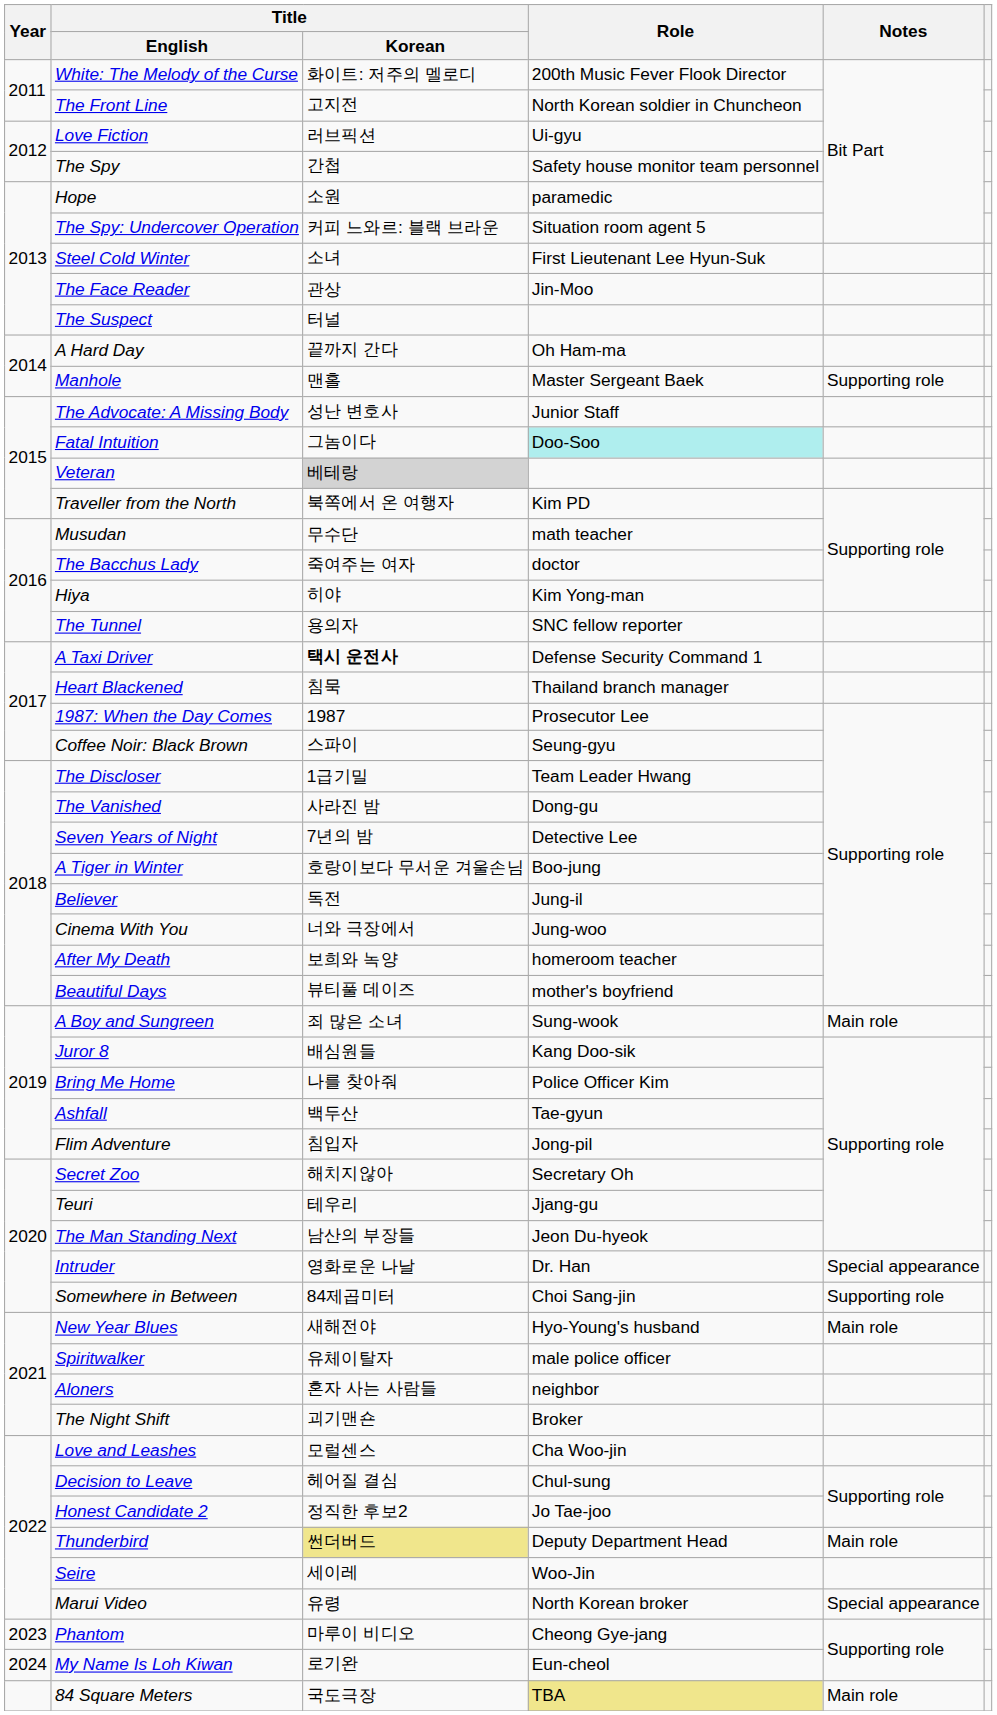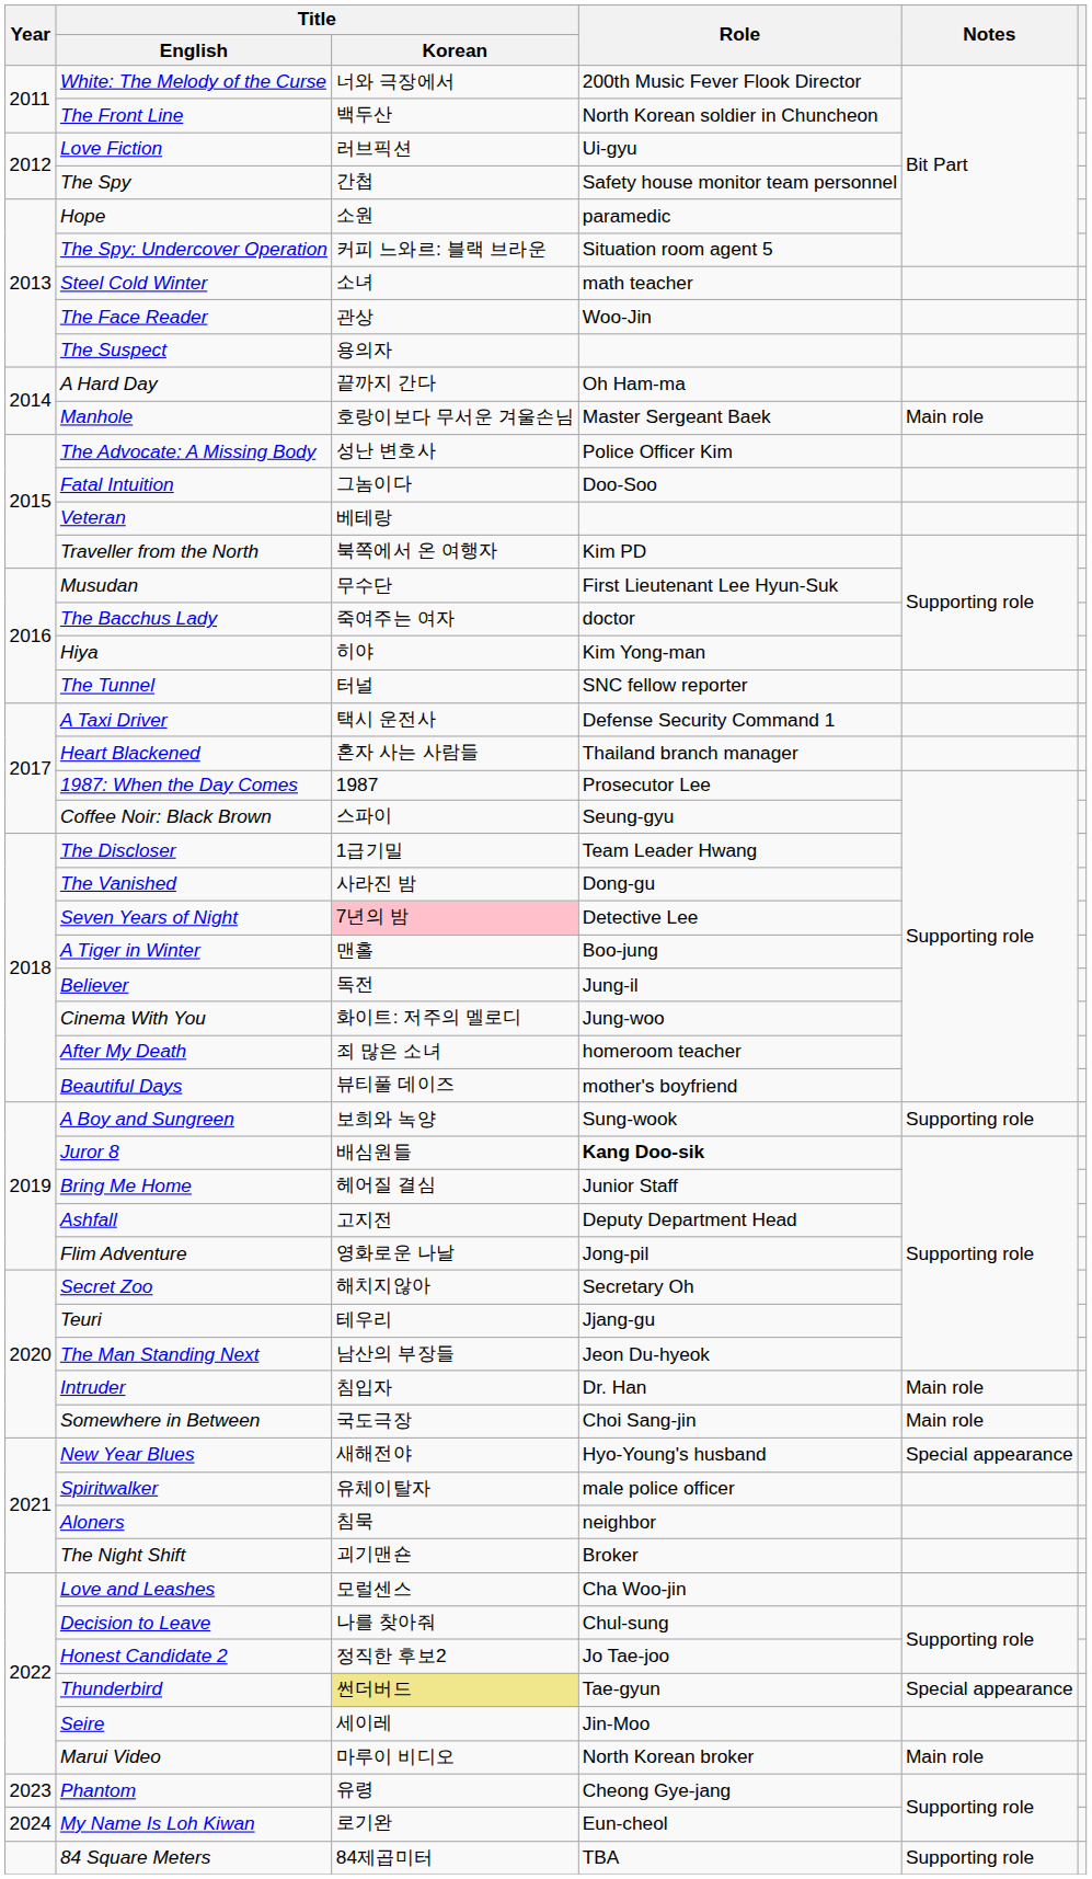White: The Melody of the Curse | Title / Korean: 화이트: 저주의 멜로디 -> 너와 극장에서
The Front Line | Title / Korean: 고지전 -> 백두산
Steel Cold Winter | Role: First Lieutenant Lee Hyun-Suk -> math teacher
The Face Reader | Role: Jin-Moo -> Woo-Jin
The Suspect | Title / Korean: 터널 -> 용의자
Manhole | Title / Korean: 맨홀 -> 호랑이보다 무서운 겨울손님
Manhole | Notes: Supporting role -> Main role
The Advocate: A Missing Body | Role: Junior Staff -> Police Officer Kim
Fatal Intuition | Role: paleturquoise background -> no background
Veteran | Title / Korean: lightgrey background -> no background
Musudan | Role: math teacher -> First Lieutenant Lee Hyun-Suk
The Tunnel | Title / Korean: 용의자 -> 터널
A Taxi Driver | Title / Korean: bold -> normal
Heart Blackened | Title / Korean: 침묵 -> 혼자 사는 사람들
Seven Years of Night | Title / Korean: no background -> pink background
A Tiger in Winter | Title / Korean: 호랑이보다 무서운 겨울손님 -> 맨홀
Cinema With You | Title / Korean: 너와 극장에서 -> 화이트: 저주의 멜로디
After My Death | Title / Korean: 보희와 녹양 -> 죄 많은 소녀
A Boy and Sungreen | Title / Korean: 죄 많은 소녀 -> 보희와 녹양
A Boy and Sungreen | Notes: Main role -> Supporting role
Juror 8 | Role: normal -> bold
Bring Me Home | Title / Korean: 나를 찾아줘 -> 헤어질 결심
Bring Me Home | Role: Police Officer Kim -> Junior Staff
Ashfall | Title / Korean: 백두산 -> 고지전
Ashfall | Role: Tae-gyun -> Deputy Department Head
Flim Adventure | Title / Korean: 침입자 -> 영화로운 나날
Intruder | Title / Korean: 영화로운 나날 -> 침입자
Intruder | Notes: Special appearance -> Main role
Somewhere in Between | Title / Korean: 84제곱미터 -> 국도극장
Somewhere in Between | Notes: Supporting role -> Main role
New Year Blues | Notes: Main role -> Special appearance
Aloners | Title / Korean: 혼자 사는 사람들 -> 침묵
Decision to Leave | Title / Korean: 헤어질 결심 -> 나를 찾아줘
Thunderbird | Role: Deputy Department Head -> Tae-gyun
Thunderbird | Notes: Main role -> Special appearance
Seire | Role: Woo-Jin -> Jin-Moo
Marui Video | Title / Korean: 유령 -> 마루이 비디오
Marui Video | Notes: Special appearance -> Main role
Phantom | Title / Korean: 마루이 비디오 -> 유령
84 Square Meters | Title / Korean: 국도극장 -> 84제곱미터
84 Square Meters | Role: khaki background -> no background
84 Square Meters | Notes: Main role -> Supporting role
